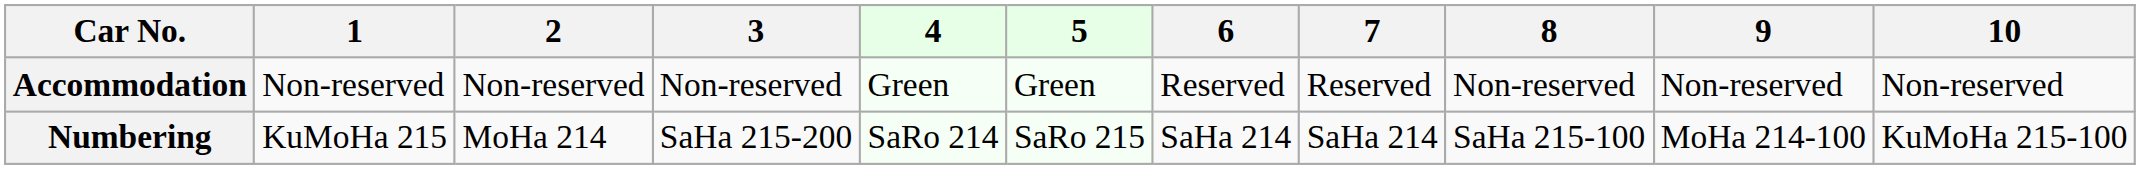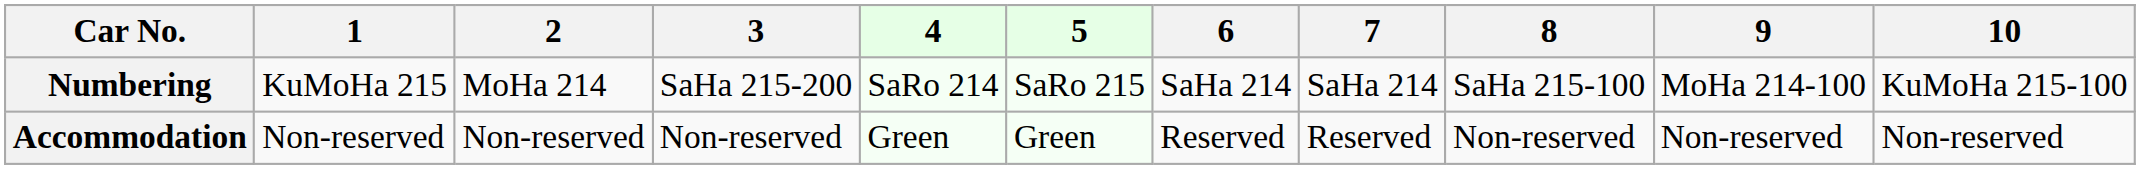rows swapped: Accommodation <-> Numbering
